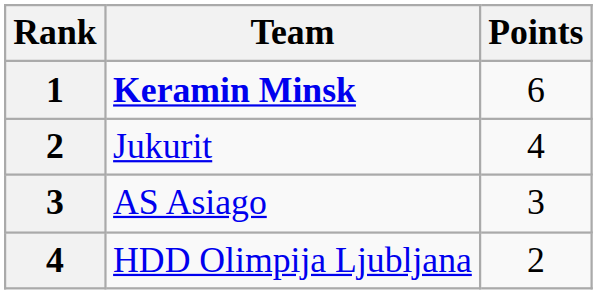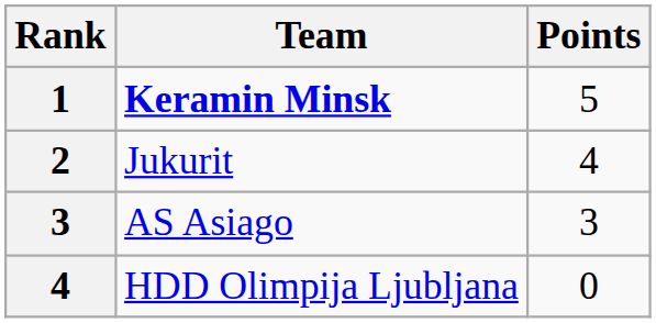Keramin Minsk | Points: 6 -> 5
HDD Olimpija Ljubljana | Points: 2 -> 0
